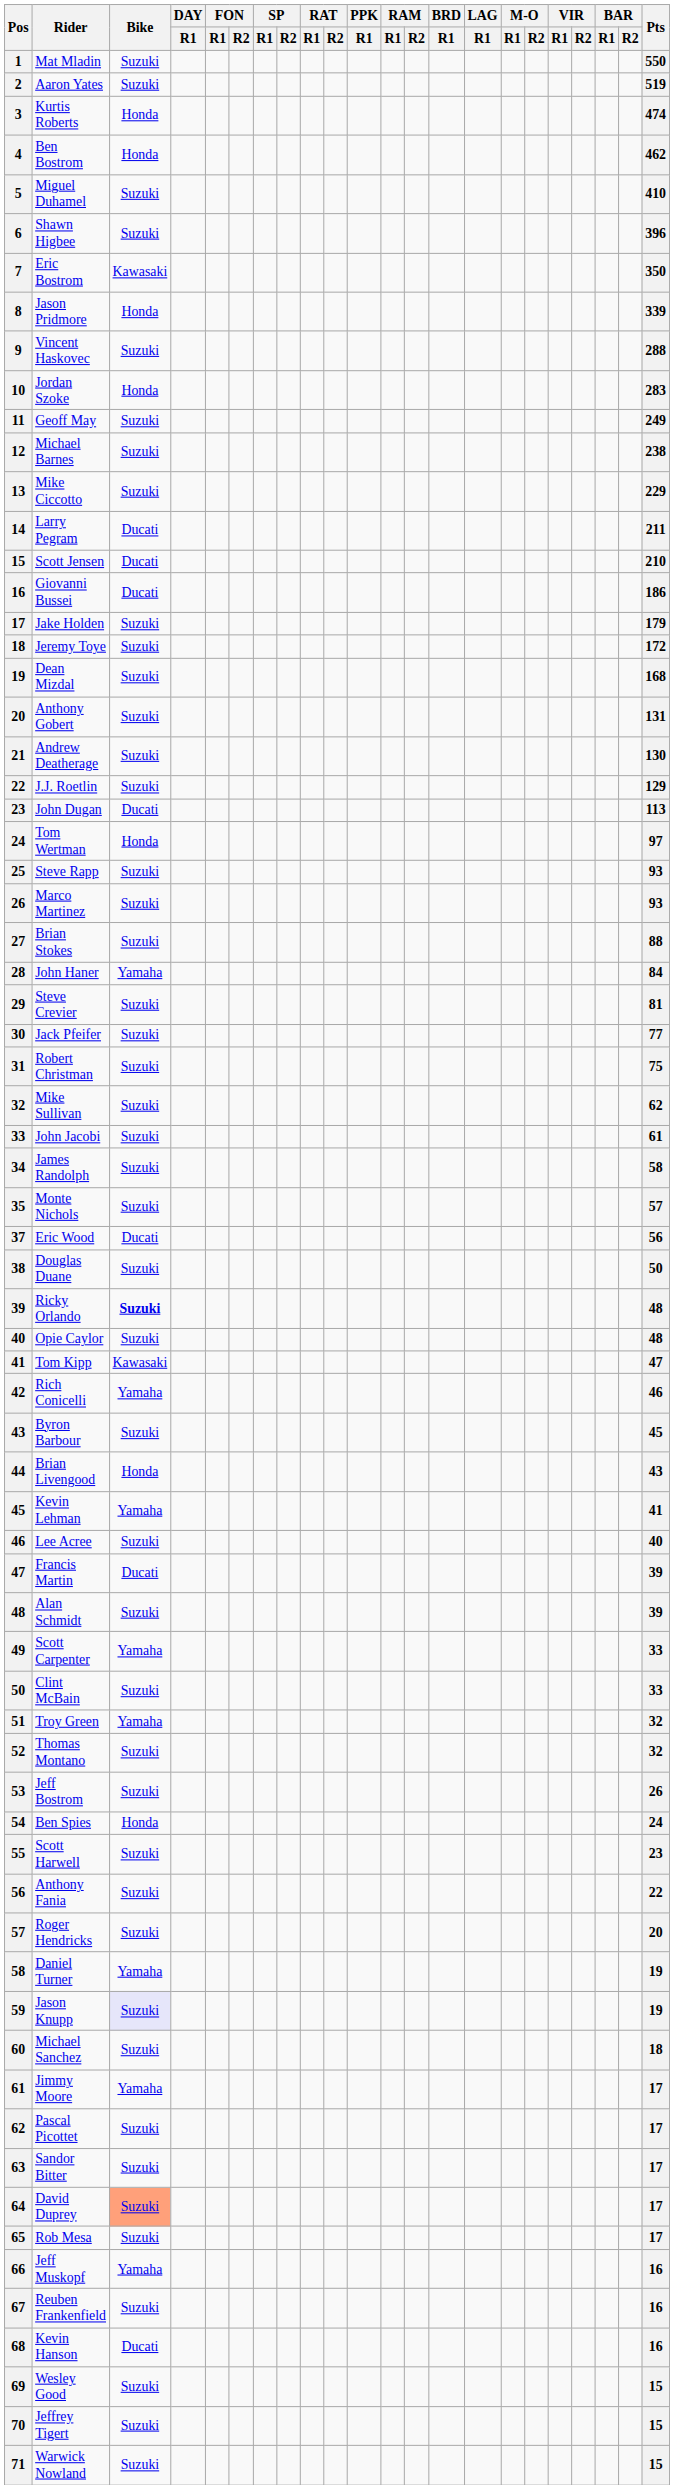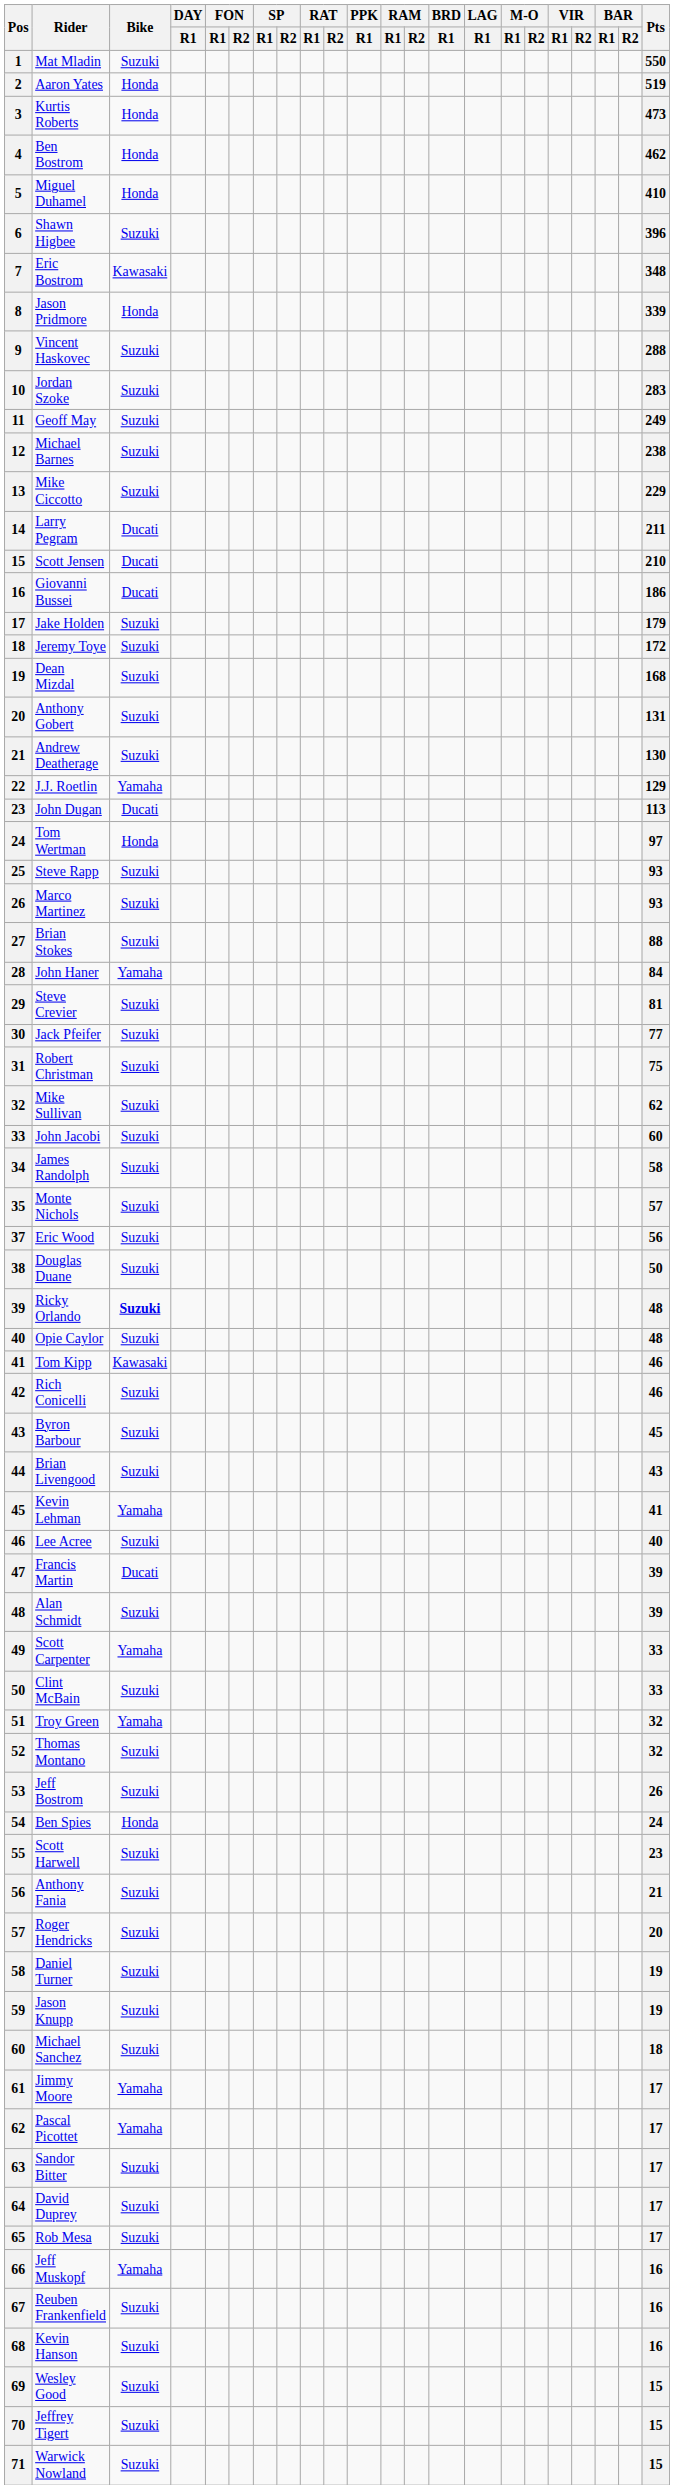Aaron Yates | Bike: Suzuki -> Honda
Kurtis Roberts | Pts: 474 -> 473
Miguel Duhamel | Bike: Suzuki -> Honda
Eric Bostrom | Pts: 350 -> 348
Jordan Szoke | Bike: Honda -> Suzuki
J.J. Roetlin | Bike: Suzuki -> Yamaha
John Jacobi | Pts: 61 -> 60
Eric Wood | Bike: Ducati -> Suzuki
Tom Kipp | Pts: 47 -> 46
Rich Conicelli | Bike: Yamaha -> Suzuki
Brian Livengood | Bike: Honda -> Suzuki
Anthony Fania | Pts: 22 -> 21
Daniel Turner | Bike: Yamaha -> Suzuki
Jason Knupp | Bike: lavender background -> no background
Pascal Picottet | Bike: Suzuki -> Yamaha
David Duprey | Bike: lightsalmon background -> no background
Kevin Hanson | Bike: Ducati -> Suzuki
